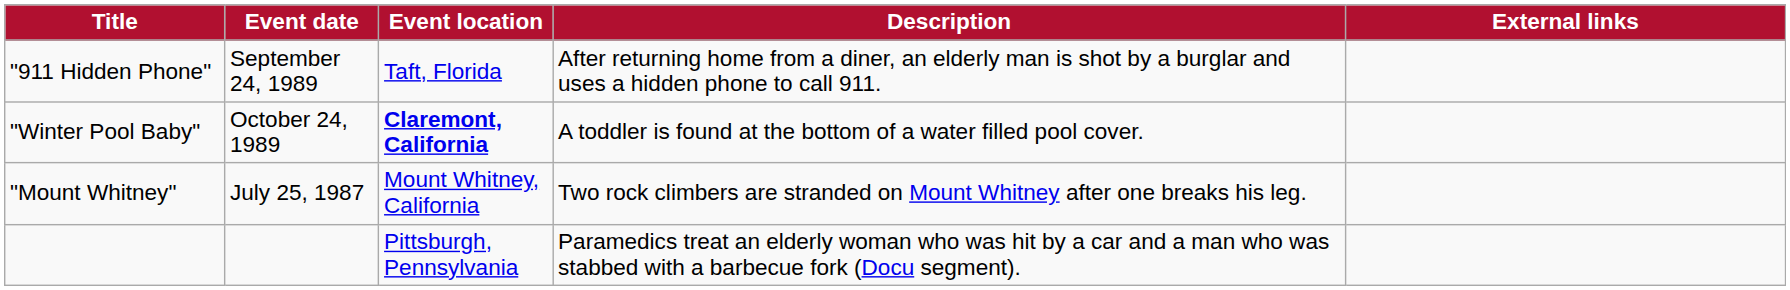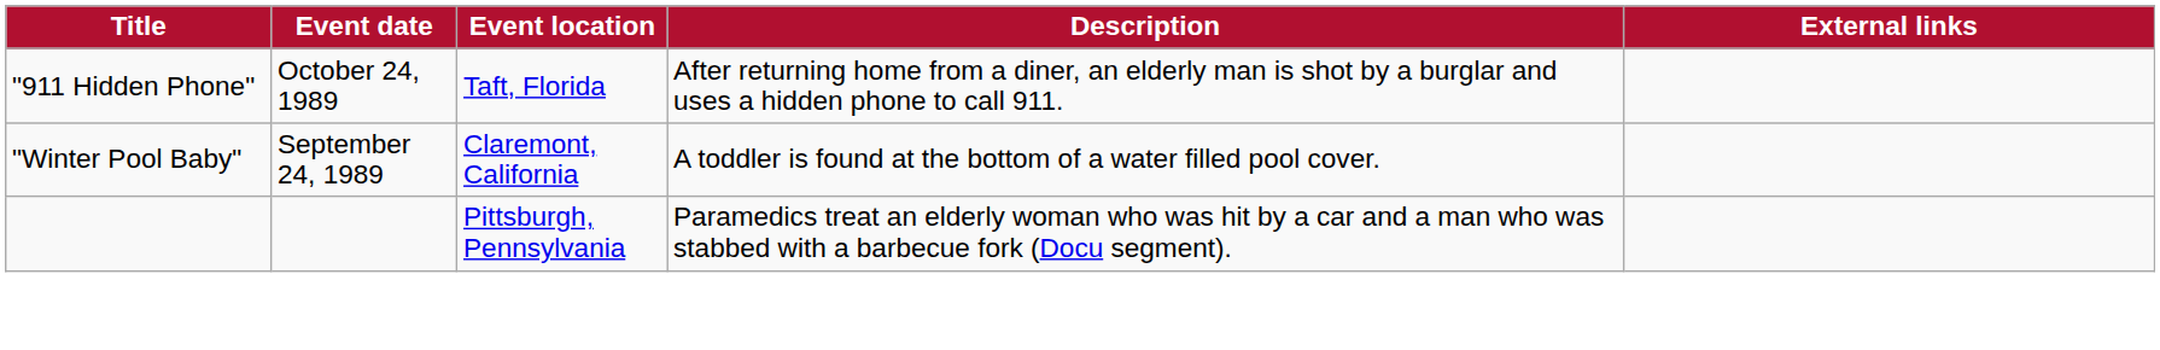"911 Hidden Phone" | Event date: September 24, 1989 -> October 24, 1989
"Winter Pool Baby" | Event date: October 24, 1989 -> September 24, 1989
"Winter Pool Baby" | Event location: bold -> normal
- row: "Mount Whitney" | July 25, 1987 | Mount Whitney, California | Two rock climbers are stranded on Mount Whitney after one breaks his leg.
